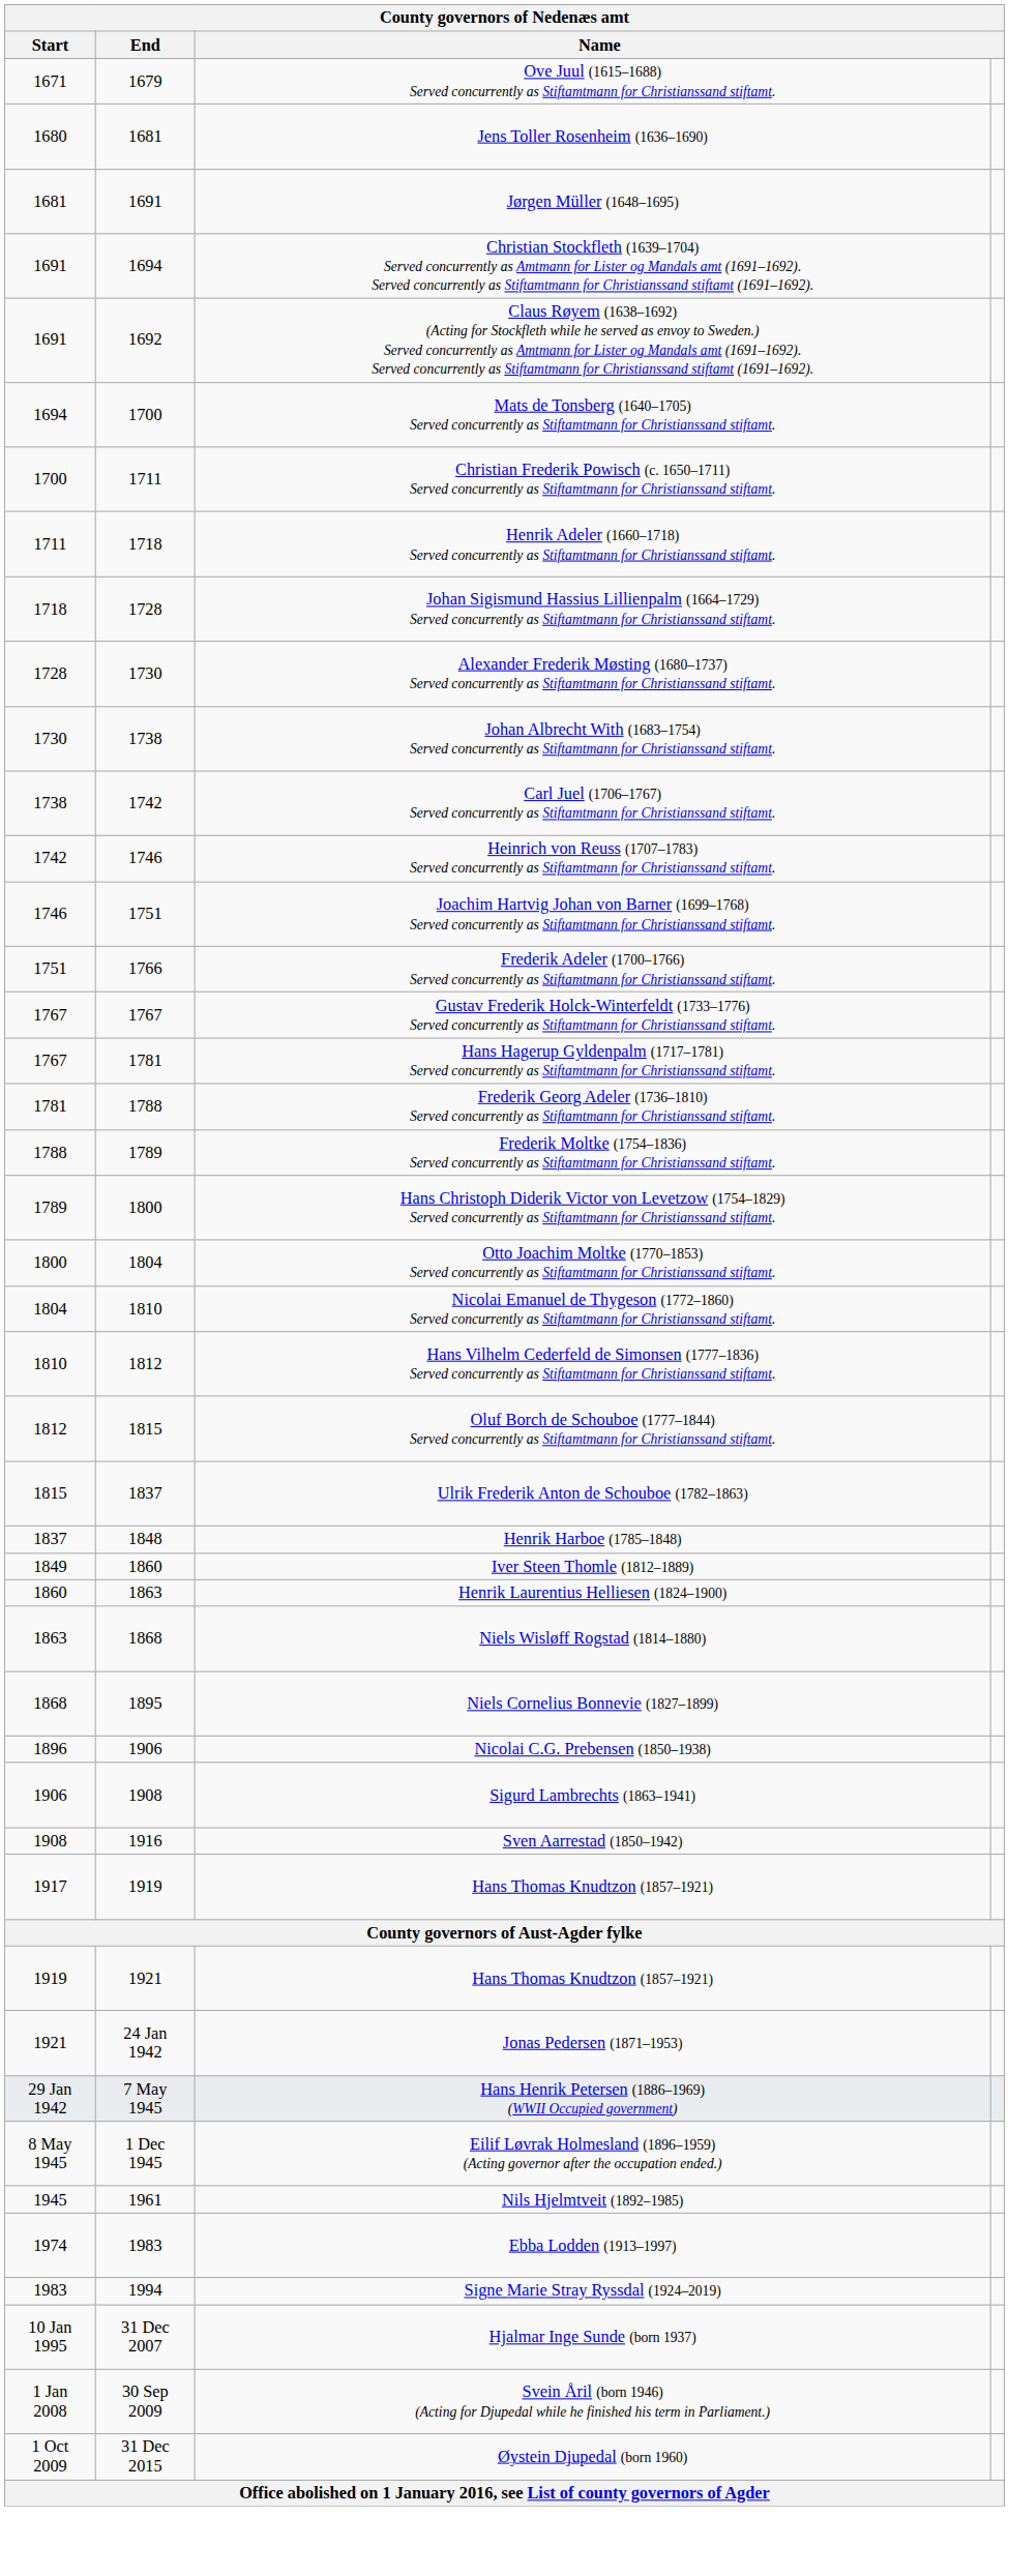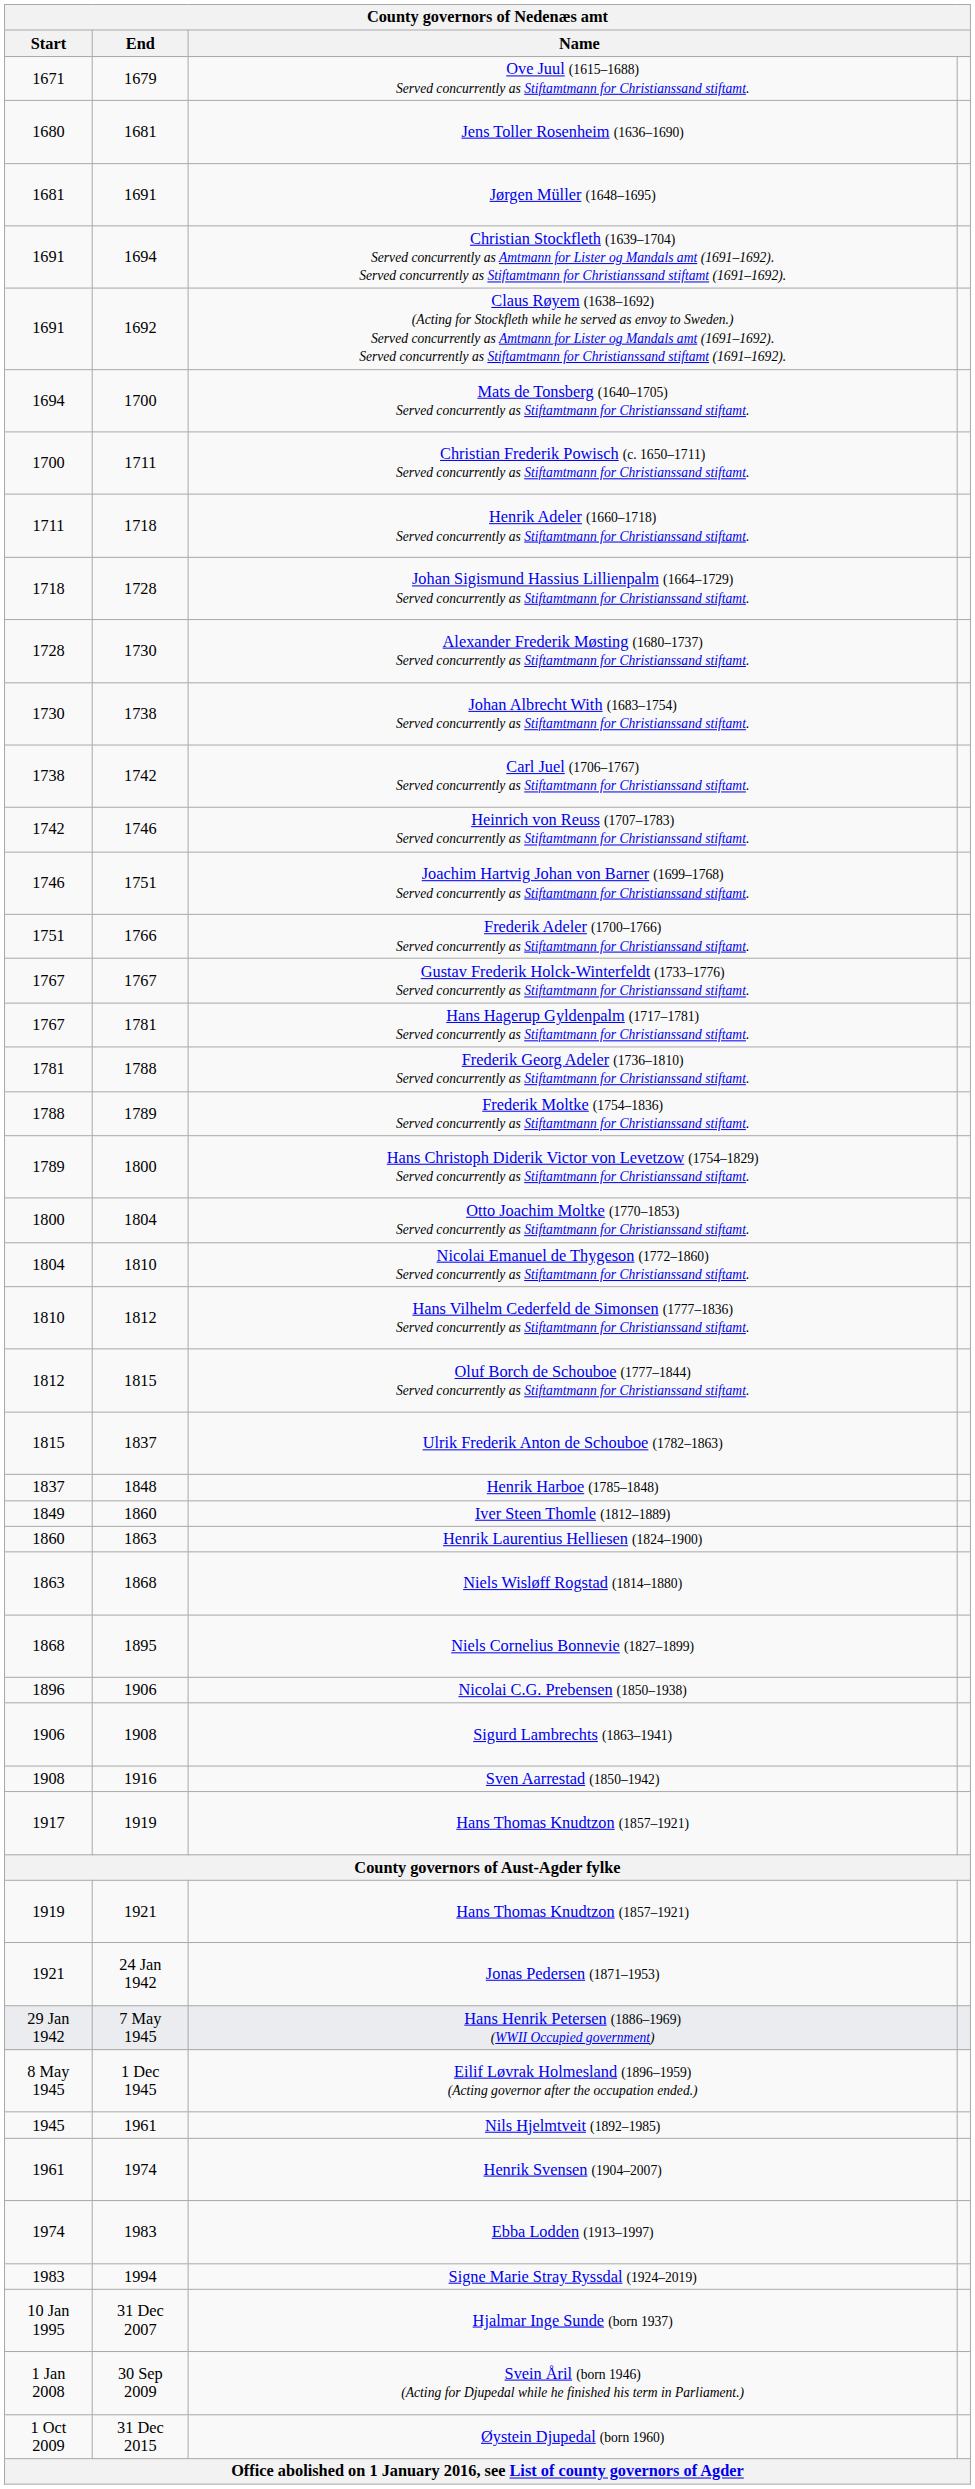+ row: 1961 | 1974 | Henrik Svensen (1904–2007)
